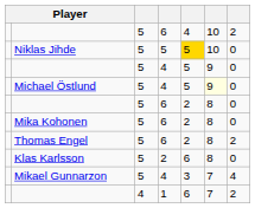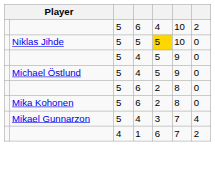Michael Östlund | column 6: lightyellow background -> no background
- row: Thomas Engel | 5 | 6 | 2 | 8 | 2
- row: Klas Karlsson | 5 | 2 | 6 | 8 | 0
